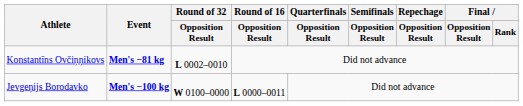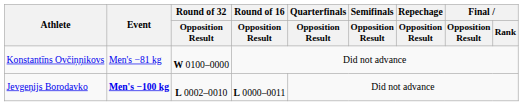Konstantīns Ovčiņņikovs | Event: bold -> normal
Konstantīns Ovčiņņikovs | Round of 32 / Opposition Result: L 0002–0010 -> W 0100–0000
Jevgeņijs Borodavko | Round of 32 / Opposition Result: W 0100–0000 -> L 0002–0010
